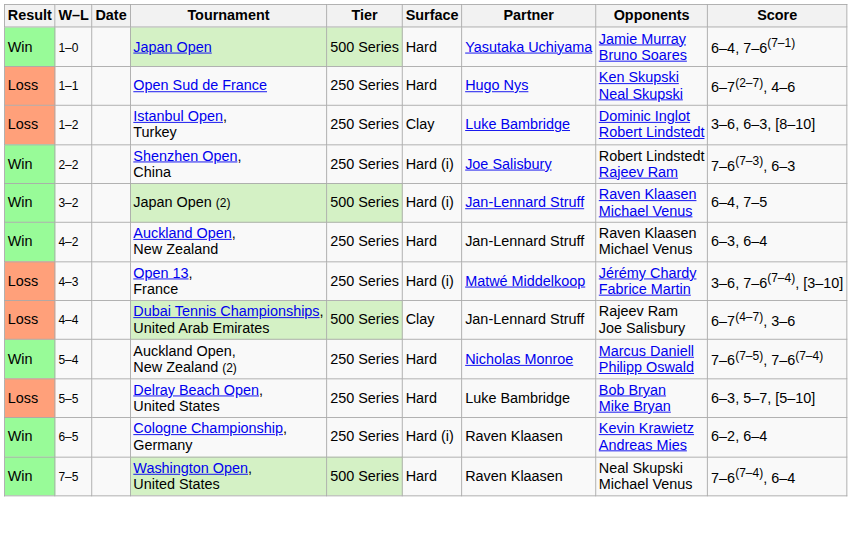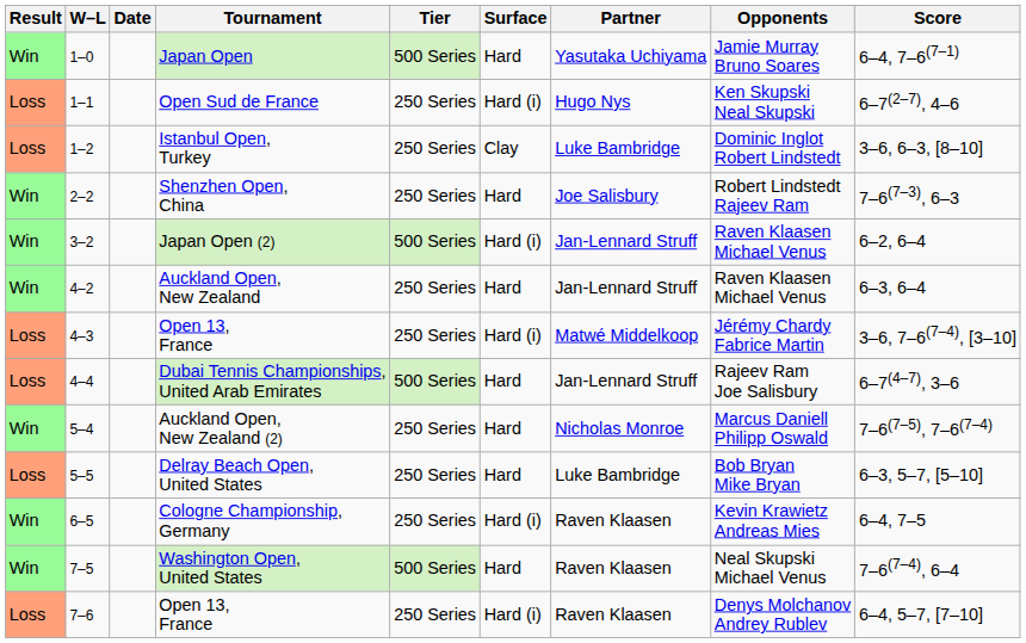Open Sud de France | Surface: Hard -> Hard (i)
Shenzhen Open, China | Surface: Hard (i) -> Hard
Japan Open (2) | Score: 6–4, 7–5 -> 6–2, 6–4
Dubai Tennis Championships, United Arab Emirates | Surface: Clay -> Hard
Cologne Championship, Germany | Score: 6–2, 6–4 -> 6–4, 7–5
+ row: Loss | 7–6 | Open 13, France | 250 Series | Hard (i) | Raven Klaasen | Denys Molchanov Andrey Rublev | 6–4, 5–7, [7–10]
